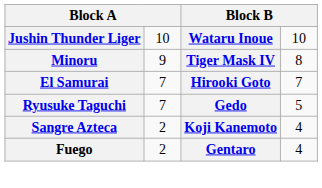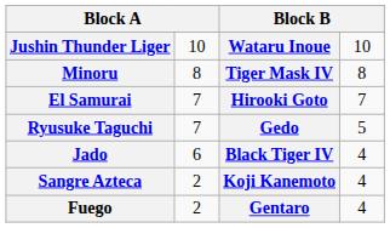Minoru | column 2: 9 -> 8
+ row: Jado | 6 | Black Tiger IV | 4
